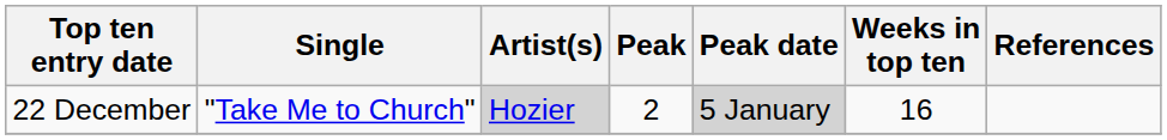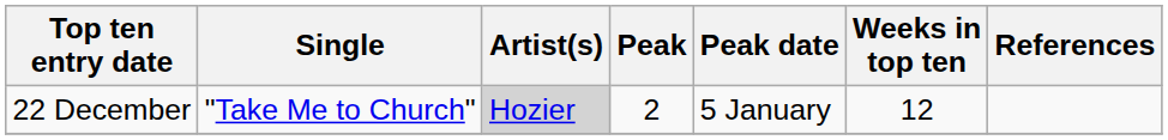22 December | Peak date: lightgrey background -> no background
22 December | Weeks in top ten: 16 -> 12
